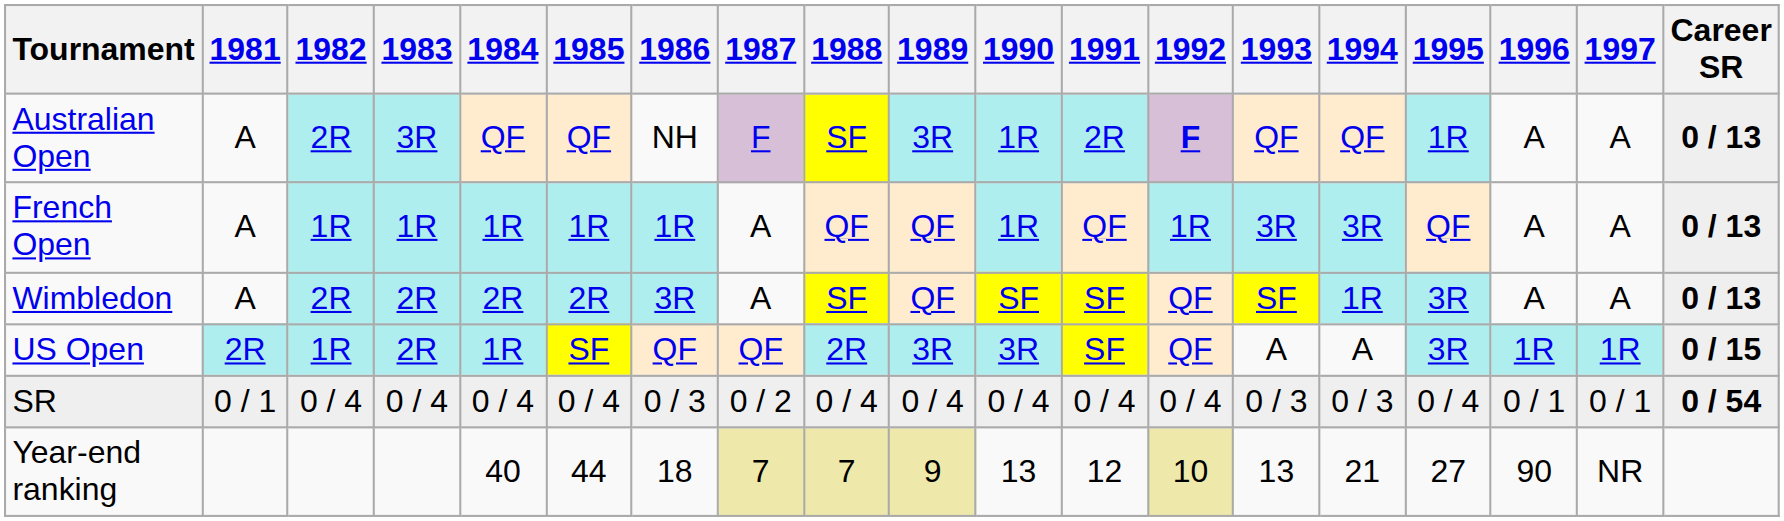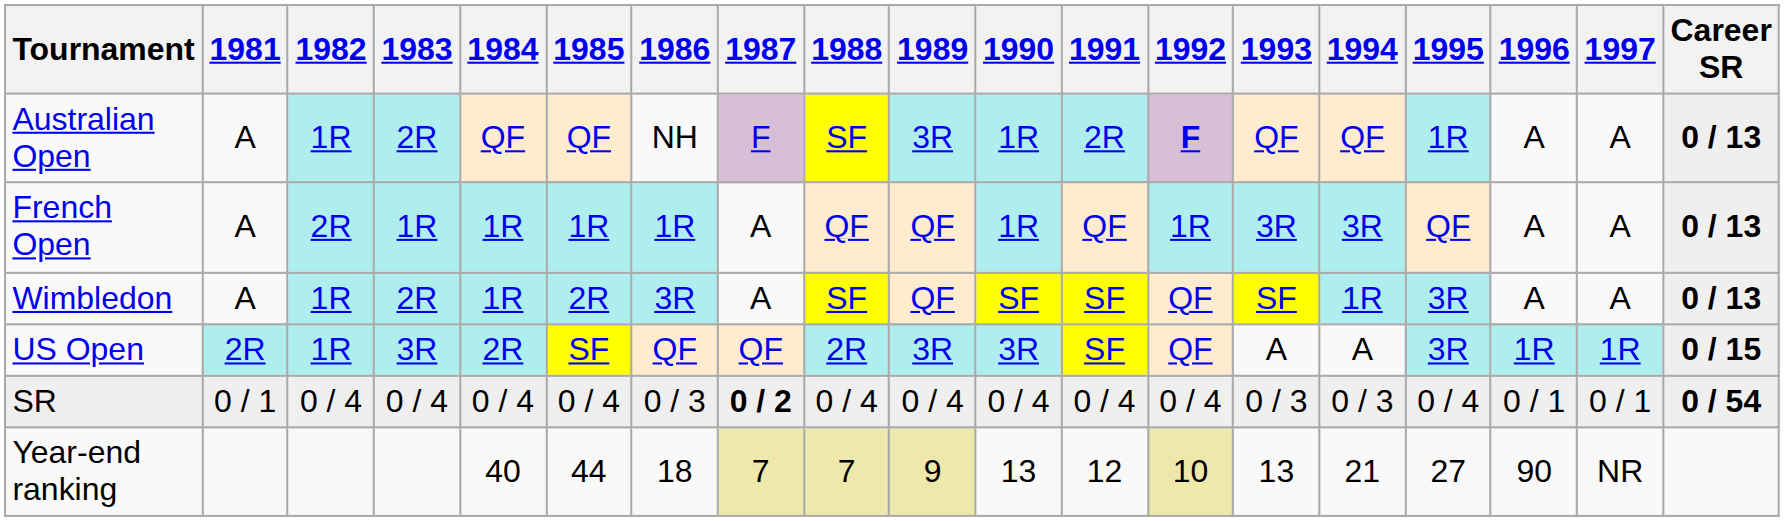Australian Open | 1982: 2R -> 1R
Australian Open | 1983: 3R -> 2R
French Open | 1982: 1R -> 2R
Wimbledon | 1982: 2R -> 1R
Wimbledon | 1984: 2R -> 1R
US Open | 1983: 2R -> 3R
US Open | 1984: 1R -> 2R
SR | 1987: normal -> bold
